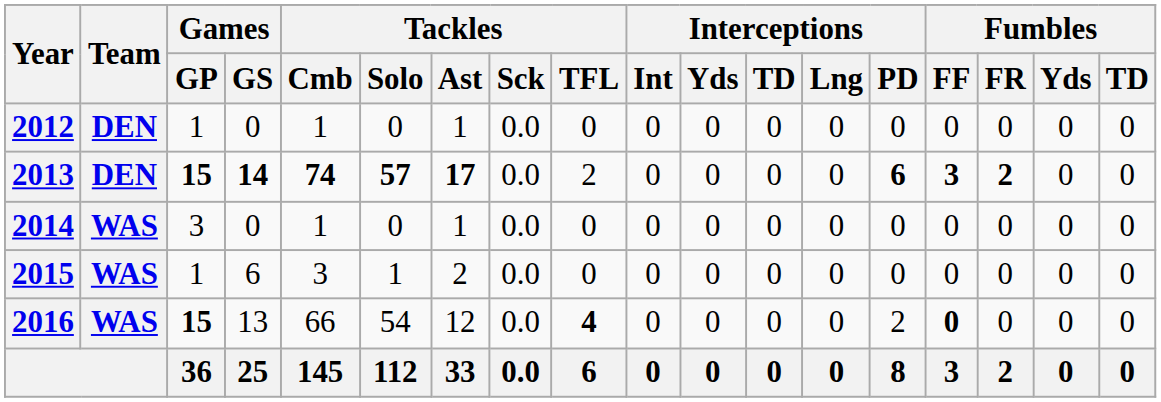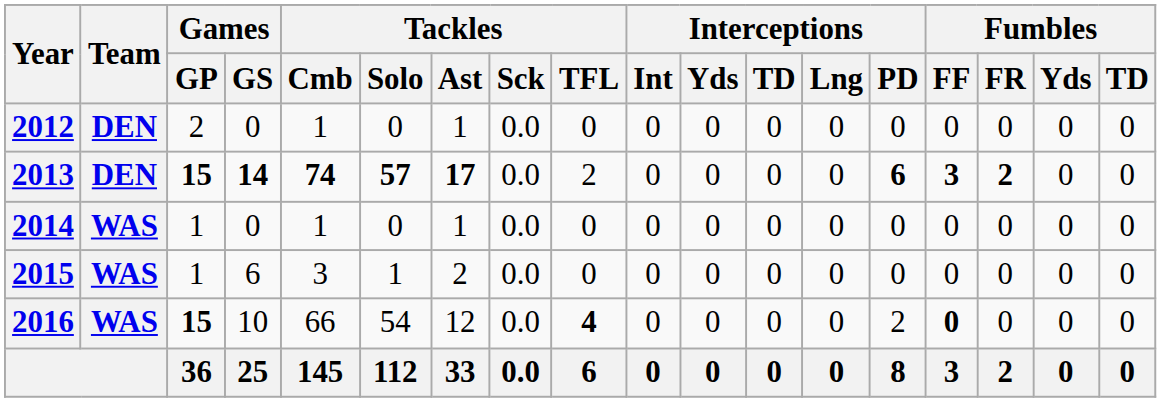2012 | Games / GP: 1 -> 2
2014 | Games / GP: 3 -> 1
2016 | Games / GS: 13 -> 10
